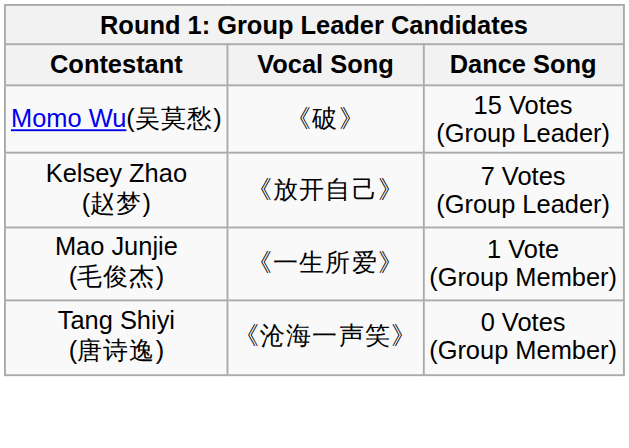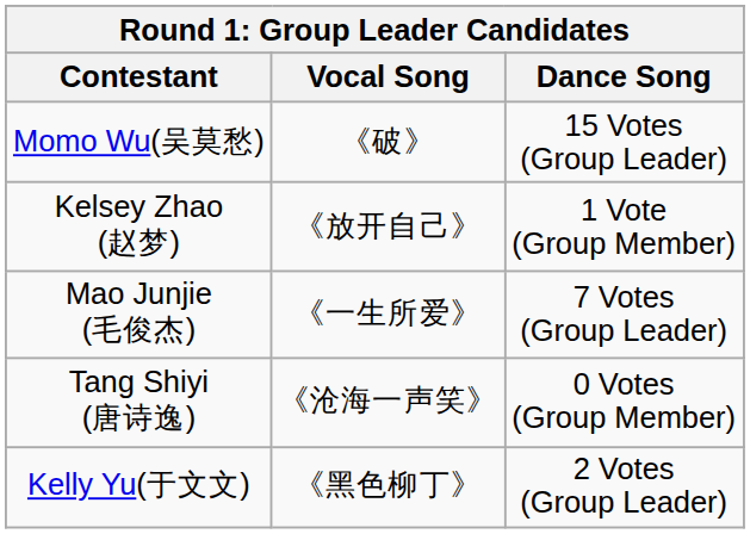Kelsey Zhao (赵梦) | Dance Song: 7 Votes (Group Leader) -> 1 Vote (Group Member)
Mao Junjie (毛俊杰) | Dance Song: 1 Vote (Group Member) -> 7 Votes (Group Leader)
+ row: Kelly Yu(于文文) | 《黑色柳丁》 | 2 Votes (Group Leader)
